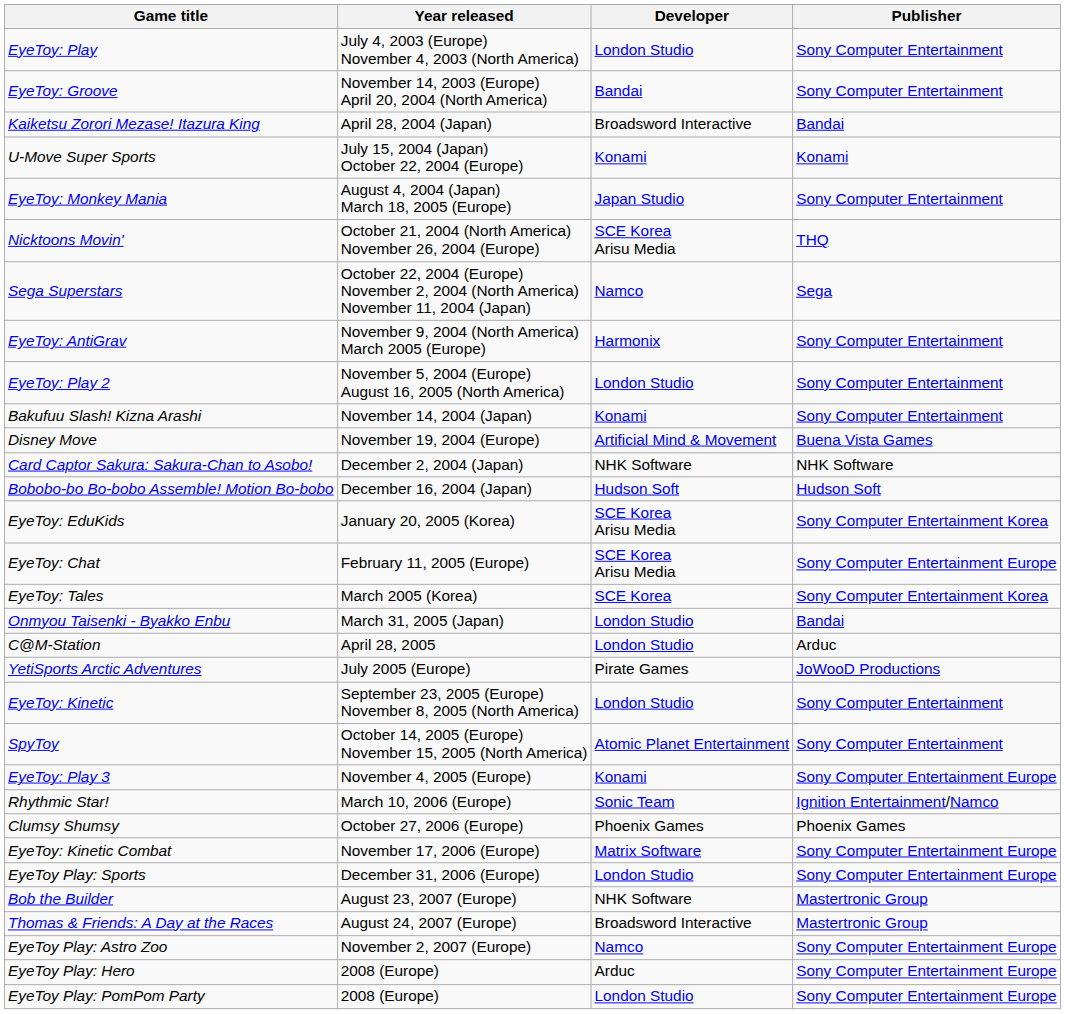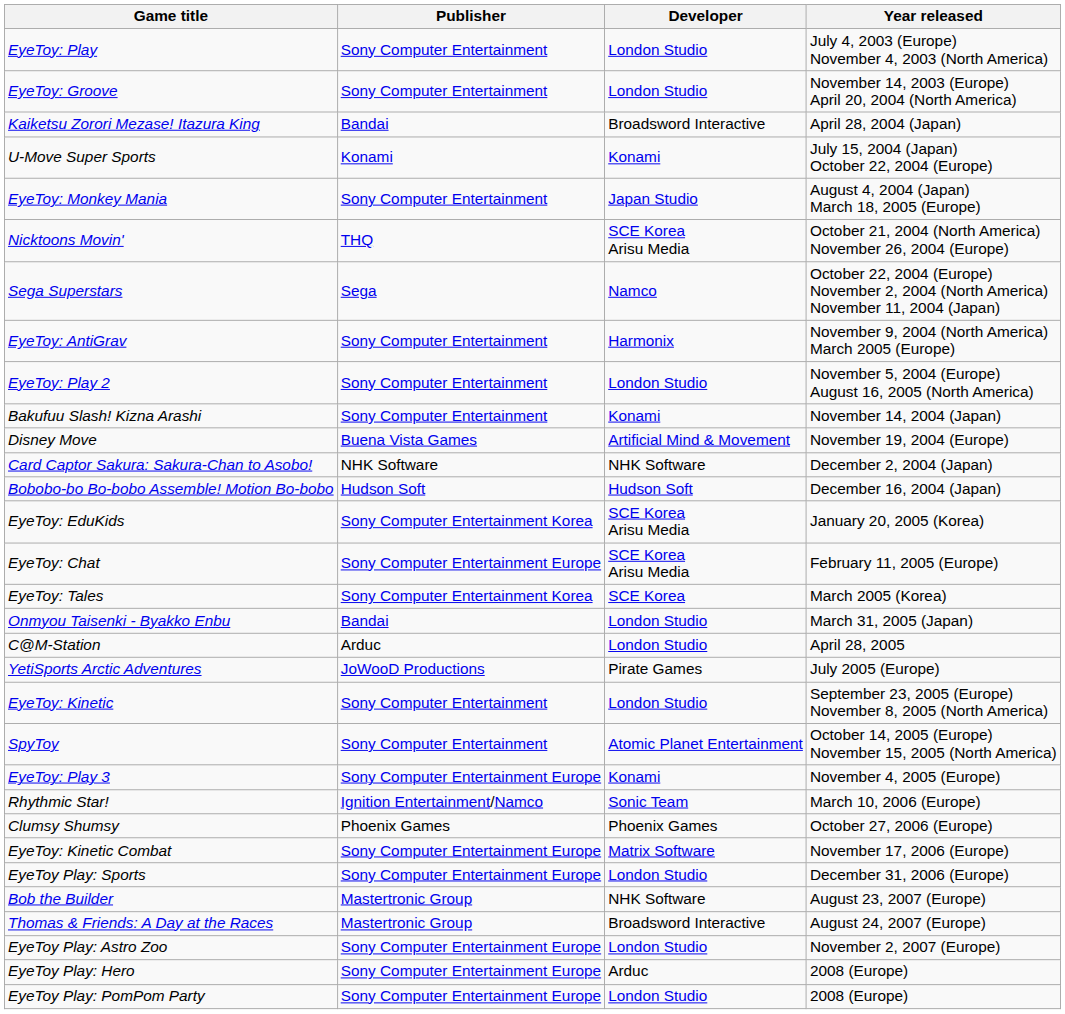columns swapped: Year released <-> Publisher
EyeToy: Groove | Developer: Bandai -> London Studio
EyeToy Play: Astro Zoo | Developer: Namco -> London Studio
